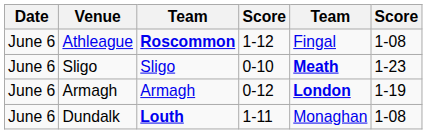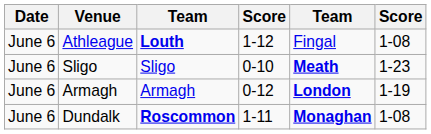Athleague | column 3: Roscommon -> Louth
Dundalk | column 3: Louth -> Roscommon
Dundalk | column 5: normal -> bold
